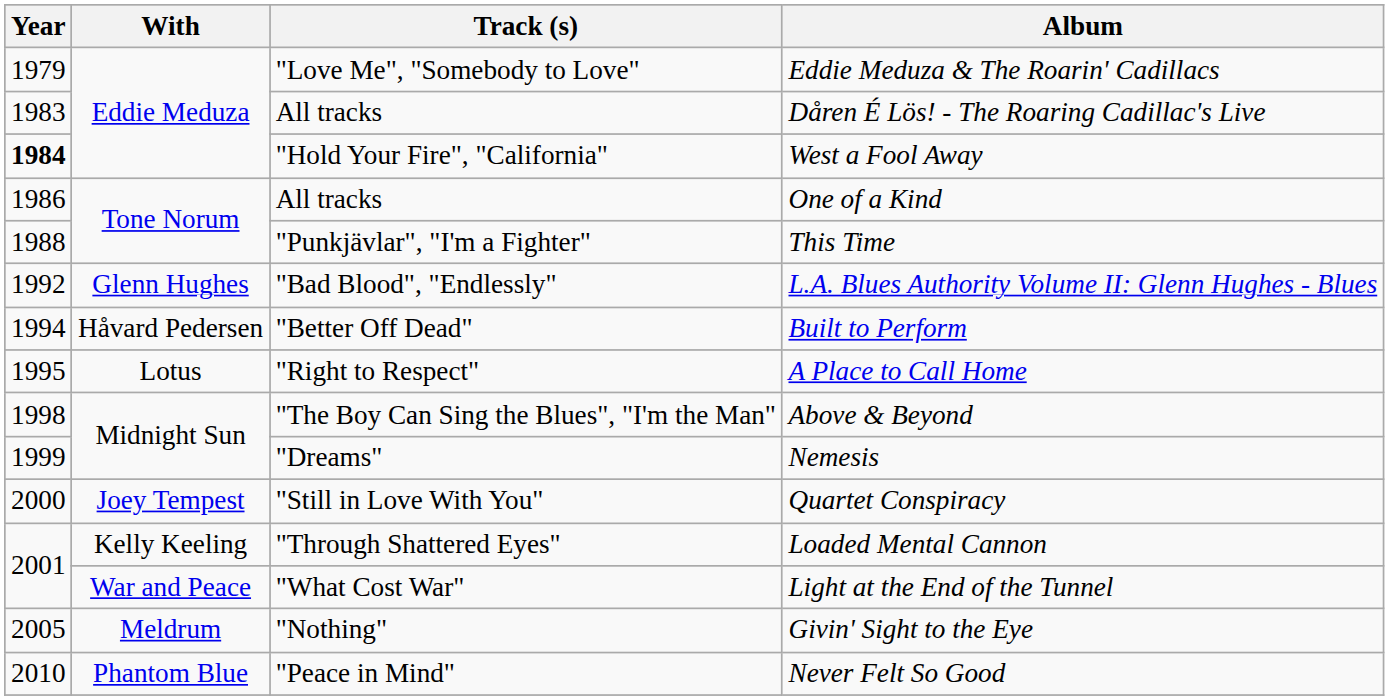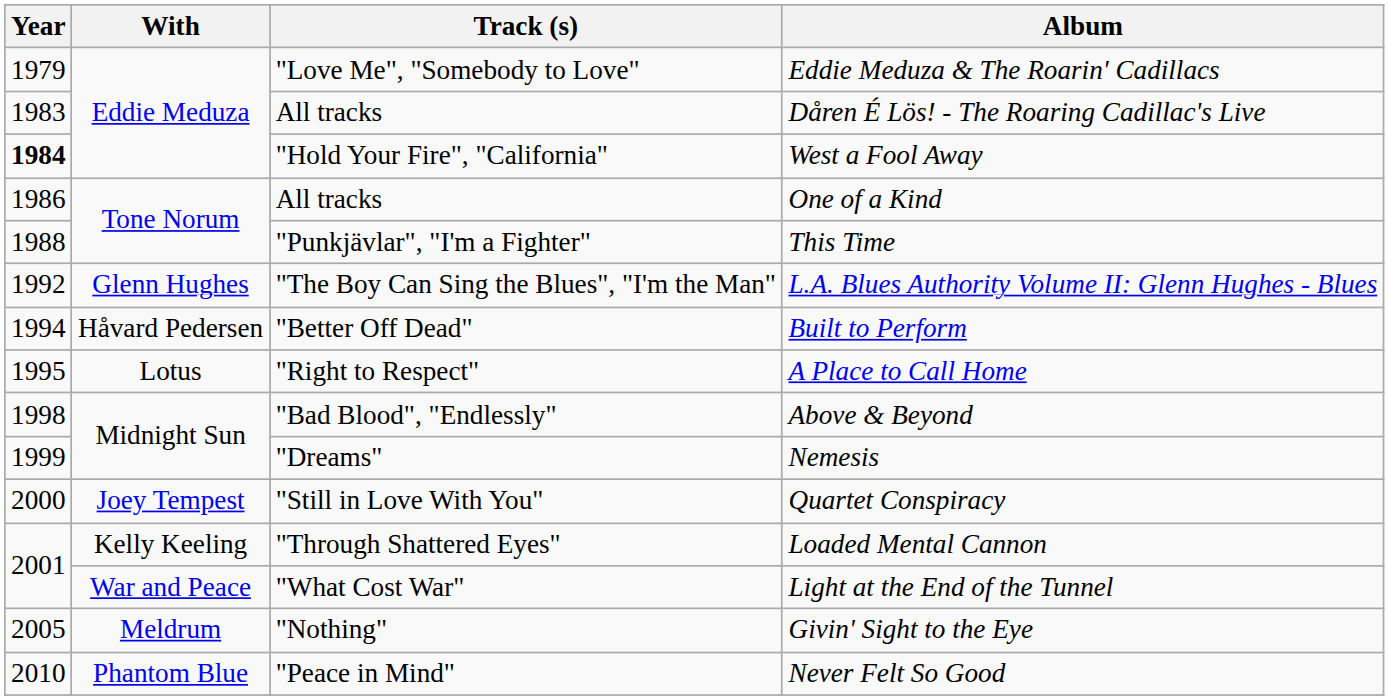L.A. Blues Authority Volume II: Glenn Hughes - Blues | Track (s): "Bad Blood", "Endlessly" -> "The Boy Can Sing the Blues", "I'm the Man"
Above & Beyond | Track (s): "The Boy Can Sing the Blues", "I'm the Man" -> "Bad Blood", "Endlessly"
